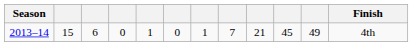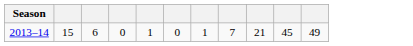- column: Finish | 4th
